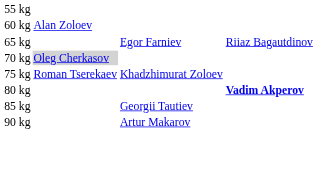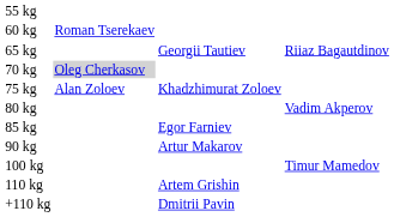60 kg | column 2: Alan Zoloev -> Roman Tserekaev
65 kg | column 3: Egor Farniev -> Georgii Tautiev
75 kg | column 2: Roman Tserekaev -> Alan Zoloev
80 kg | column 4: bold -> normal
85 kg | column 3: Georgii Tautiev -> Egor Farniev
+ row: 100 kg | Timur Mamedov
+ row: 110 kg | Artem Grishin
+ row: +110 kg | Dmitrii Pavin
